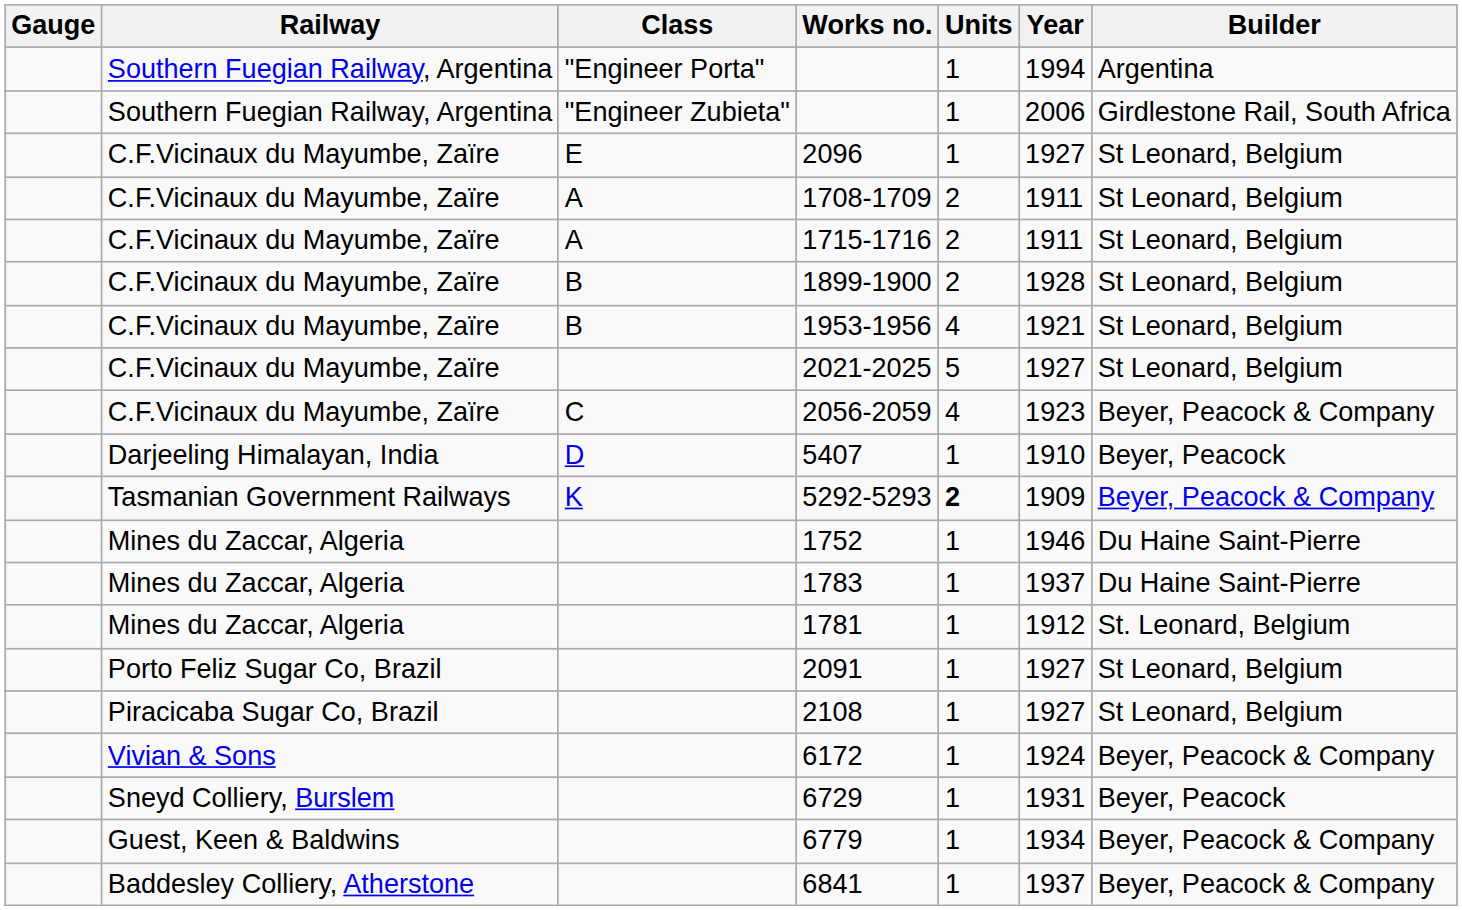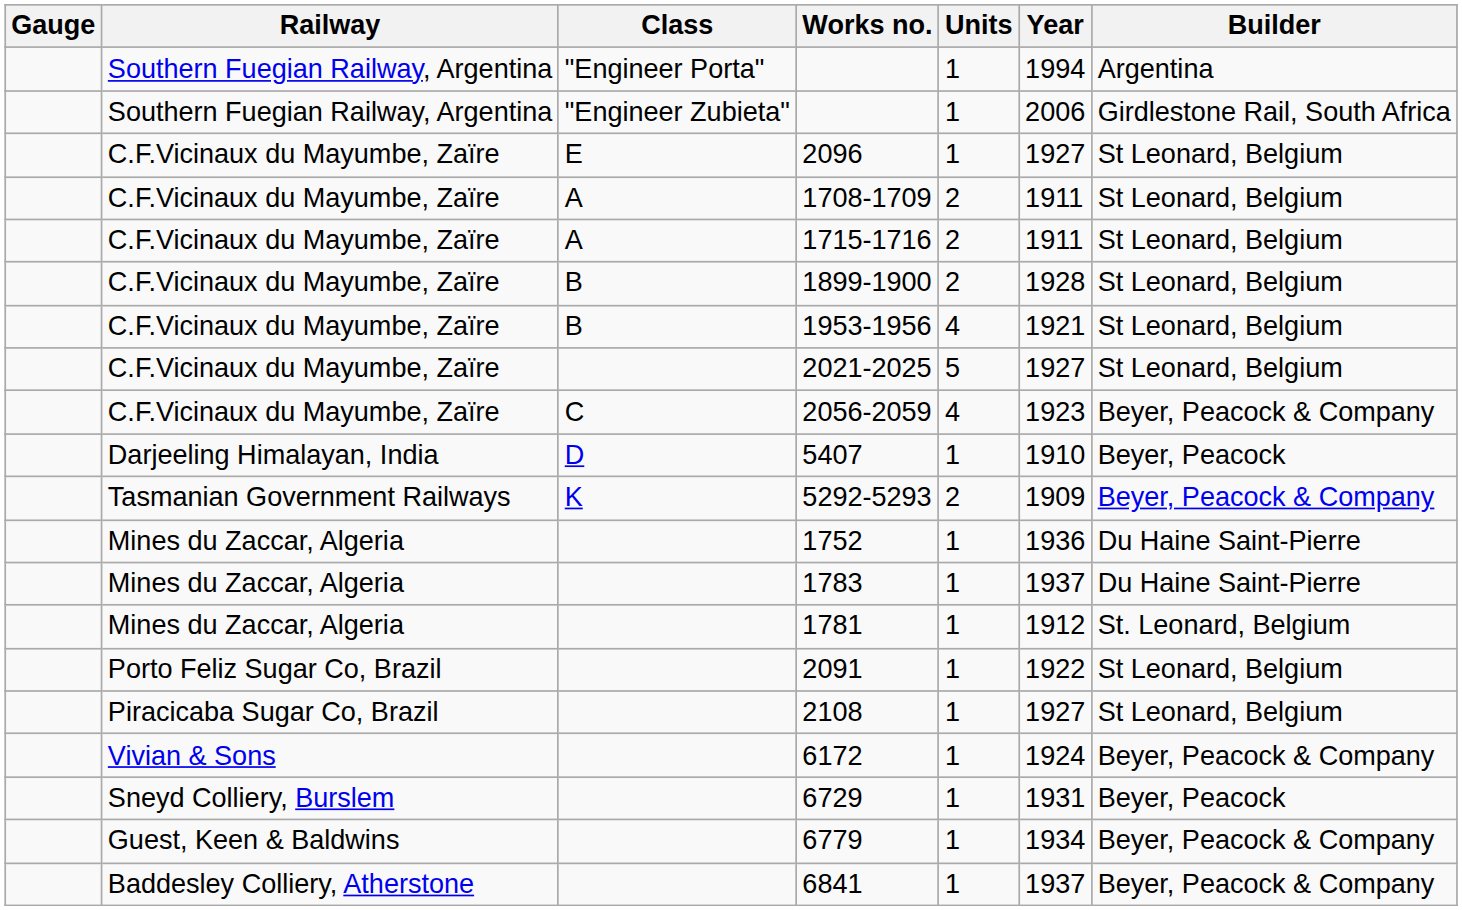5292-5293 | Units: bold -> normal
1752 | Year: 1946 -> 1936
2091 | Year: 1927 -> 1922
